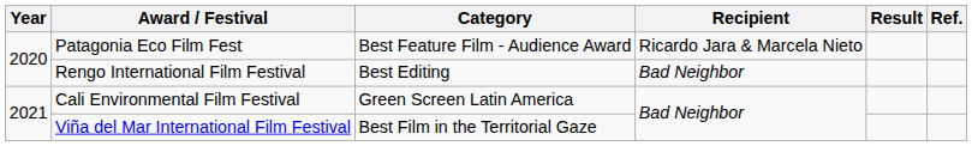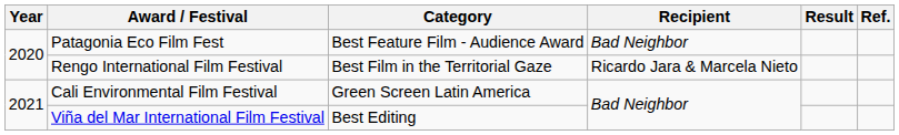Patagonia Eco Film Fest | Recipient: Ricardo Jara & Marcela Nieto -> Bad Neighbor
Rengo International Film Festival | Category: Best Editing -> Best Film in the Territorial Gaze
Rengo International Film Festival | Recipient: Bad Neighbor -> Ricardo Jara & Marcela Nieto
Viña del Mar International Film Festival | Category: Best Film in the Territorial Gaze -> Best Editing
